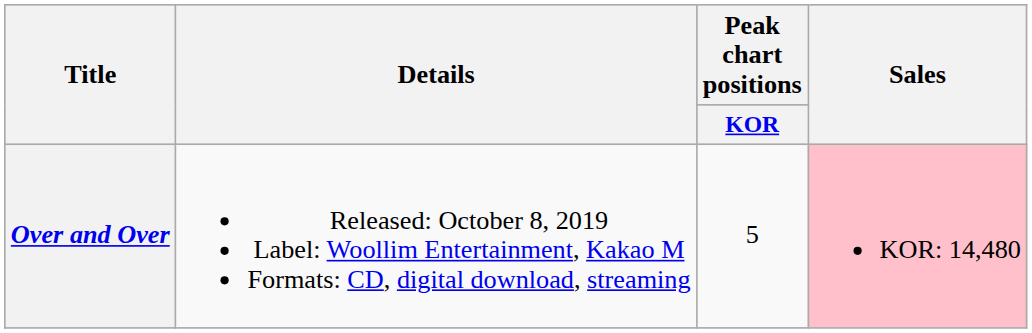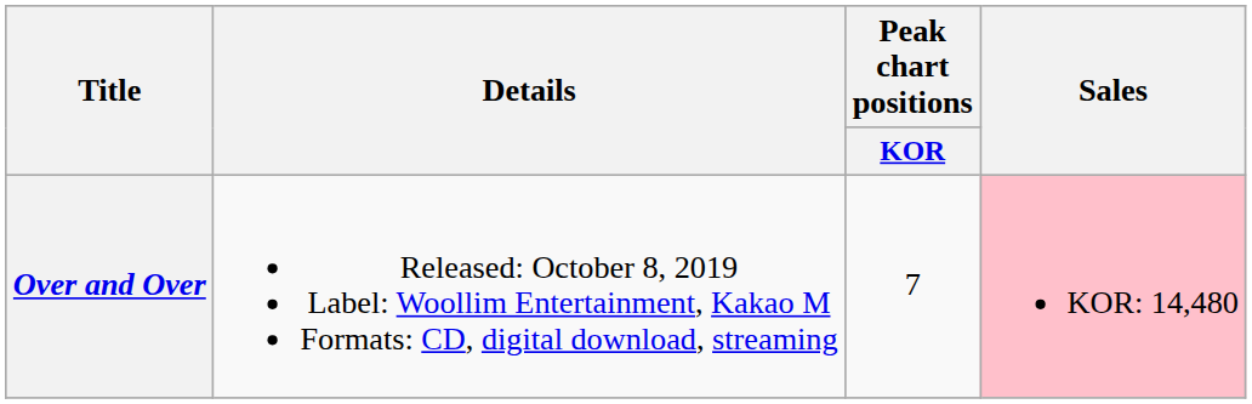Over and Over | Peak chart positions / KOR: 5 -> 7
